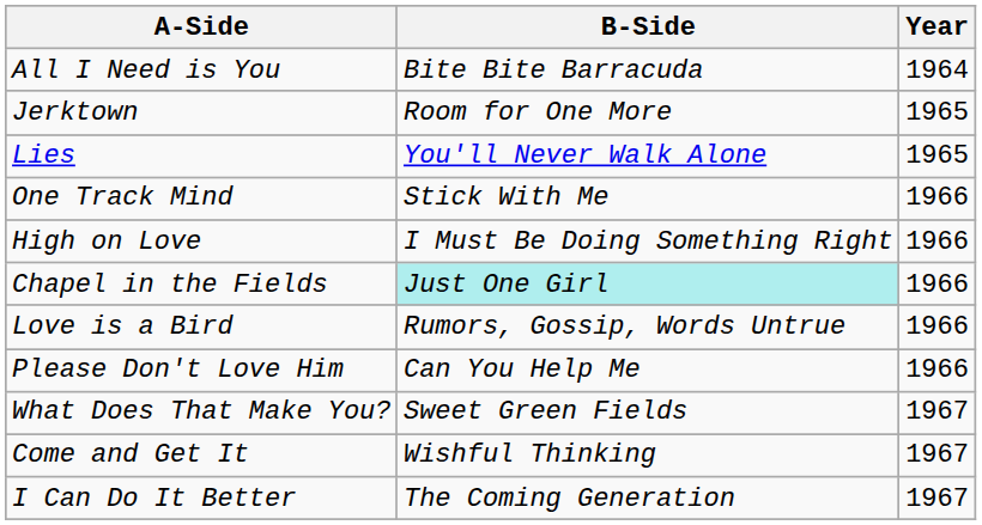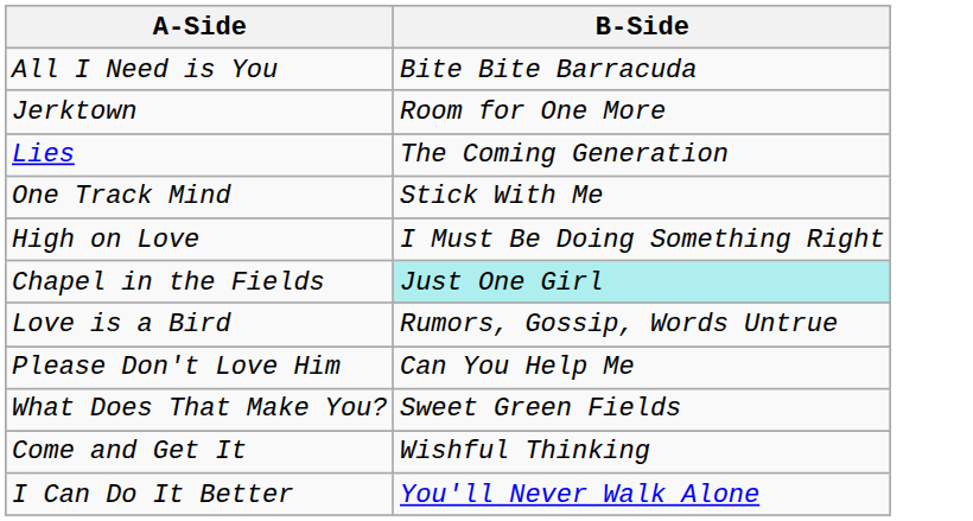- column: Year | 1964 | 1965 | 1965 | 1966 | 1966 | 1966 | 1966 | 1966 | 1967 | 1967 | 1967
Lies | B-Side: You'll Never Walk Alone -> The Coming Generation
I Can Do It Better | B-Side: The Coming Generation -> You'll Never Walk Alone
